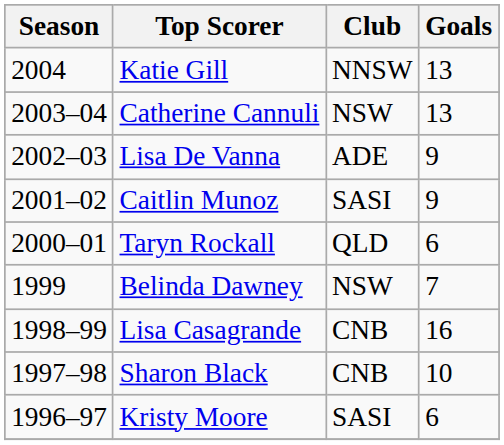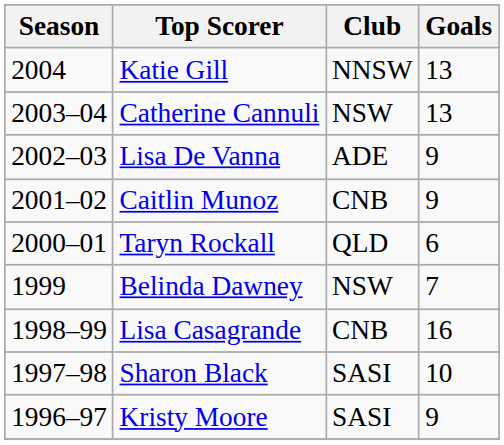Caitlin Munoz | Club: SASI -> CNB
Sharon Black | Club: CNB -> SASI
Kristy Moore | Goals: 6 -> 9
